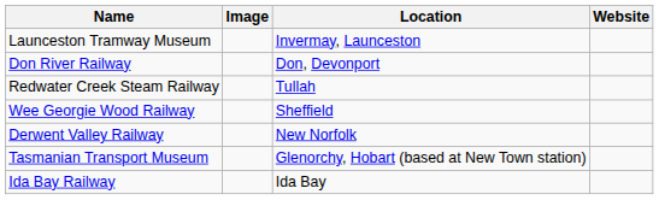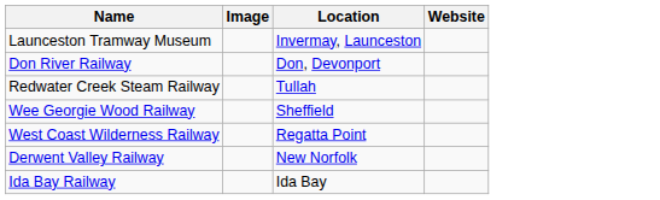+ row: West Coast Wilderness Railway | Regatta Point
- row: Tasmanian Transport Museum | Glenorchy, Hobart (based at New Town station)
